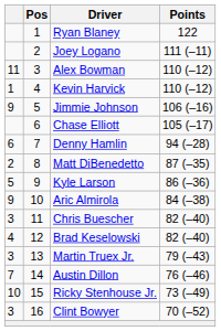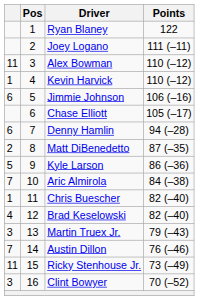Jimmie Johnson | column 1: 9 -> 6
Aric Almirola | column 1: 9 -> 7
Chris Buescher | column 1: 3 -> 1
Ricky Stenhouse Jr. | column 1: 10 -> 11
